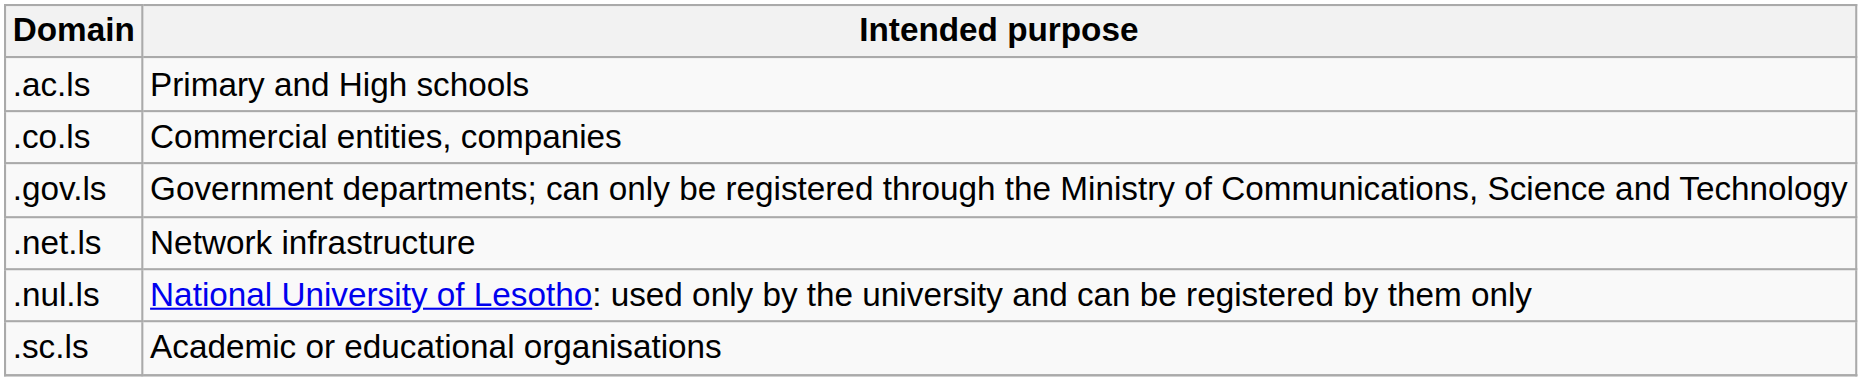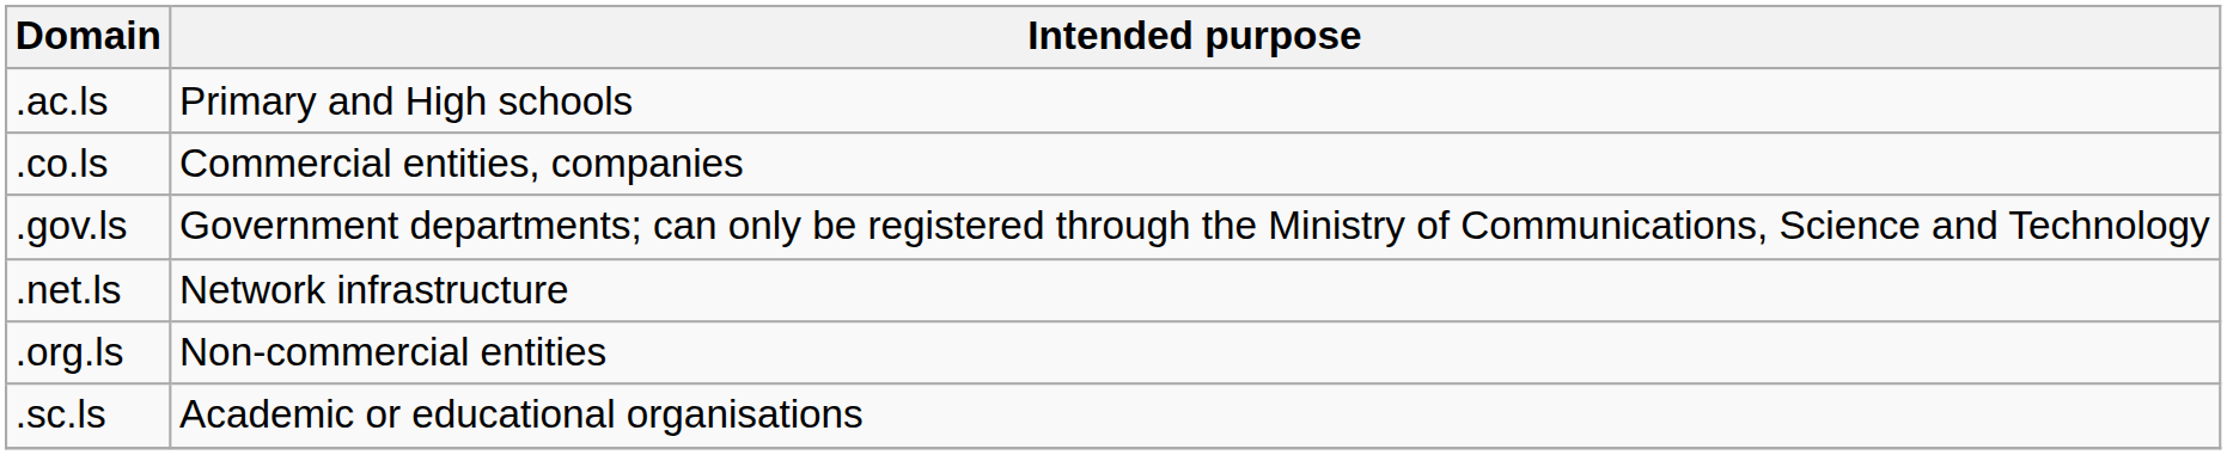- row: .nul.ls | National University of Lesotho: used only by the university and can be registered by them only
+ row: .org.ls | Non-commercial entities
